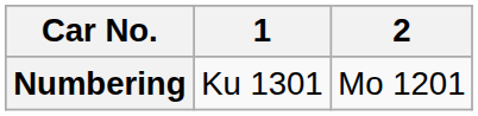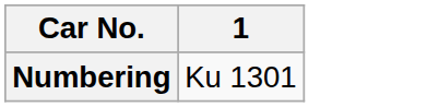- column: 2 | Mo 1201
